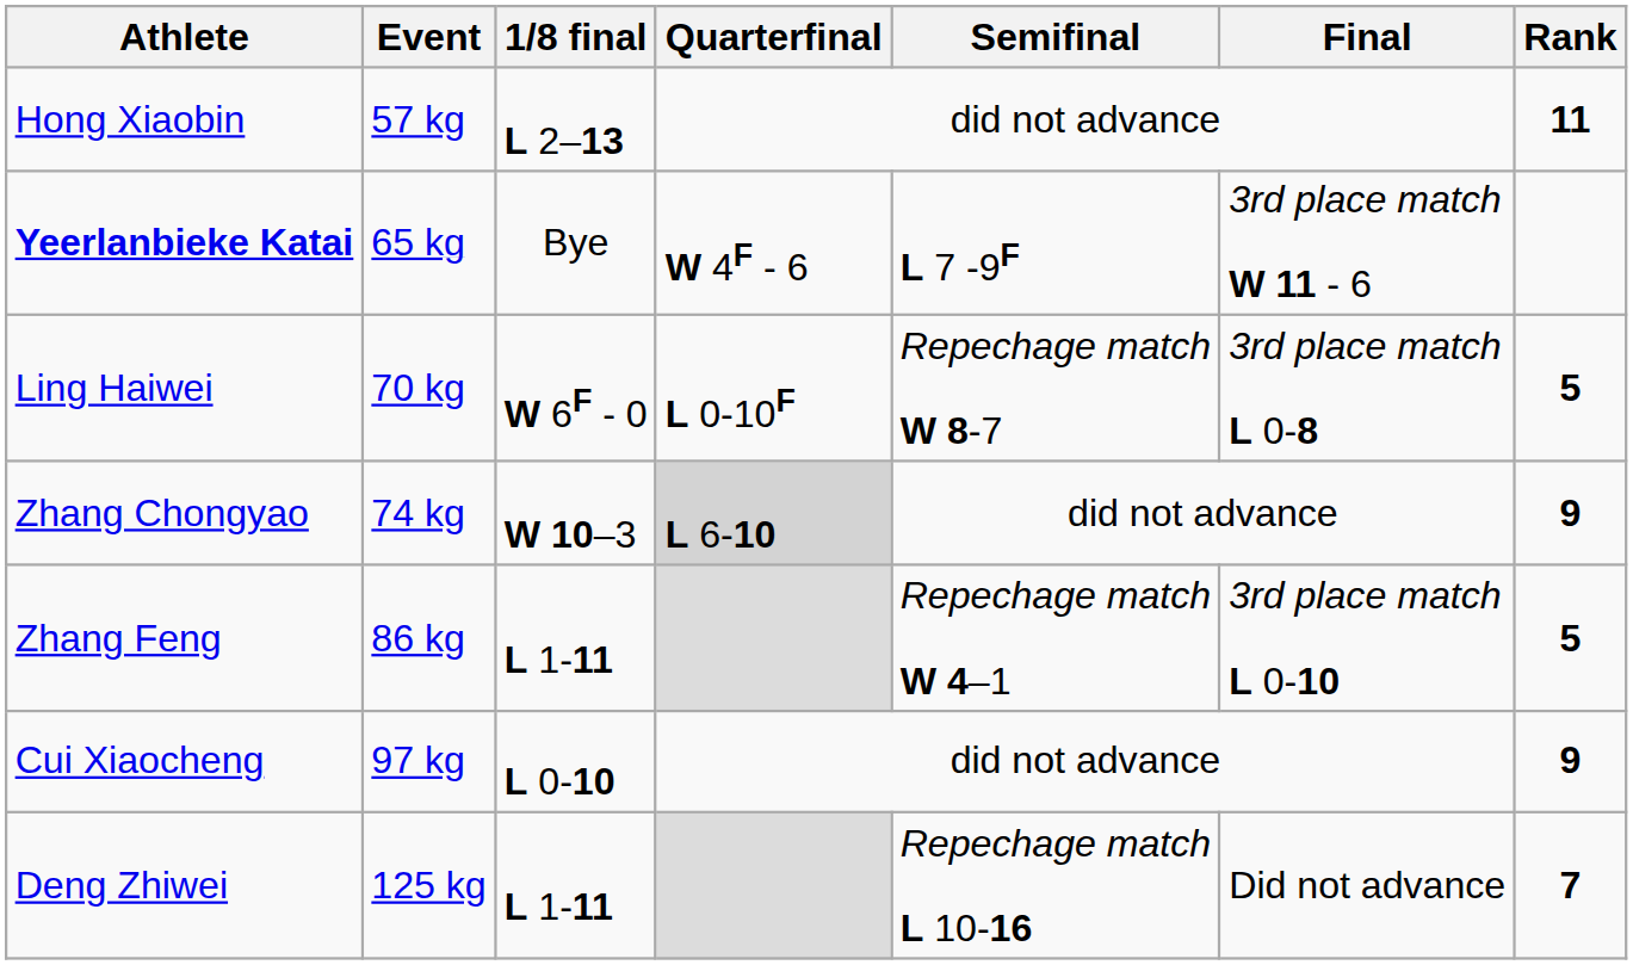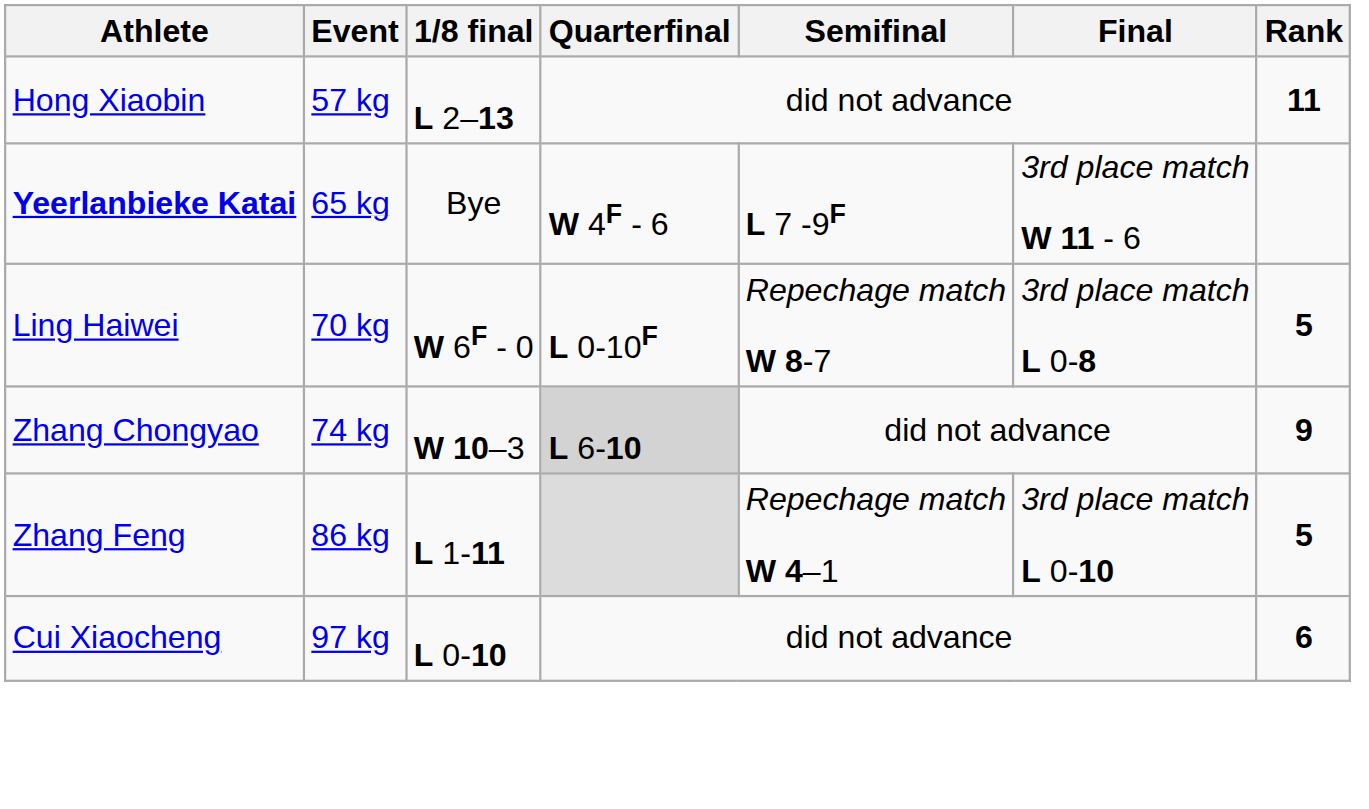Cui Xiaocheng | Rank: 9 -> 6
- row: Deng Zhiwei | 125 kg | L 1-11 | Repechage match L 10-16 | Did not advance | 7
